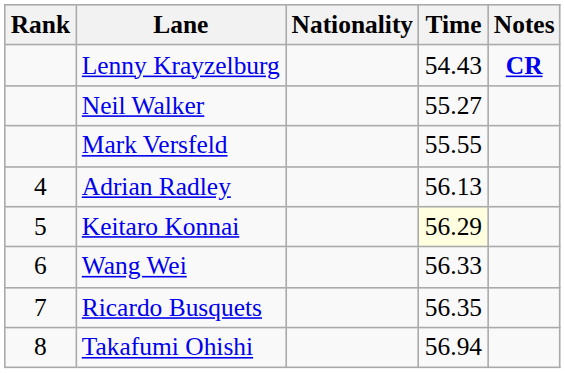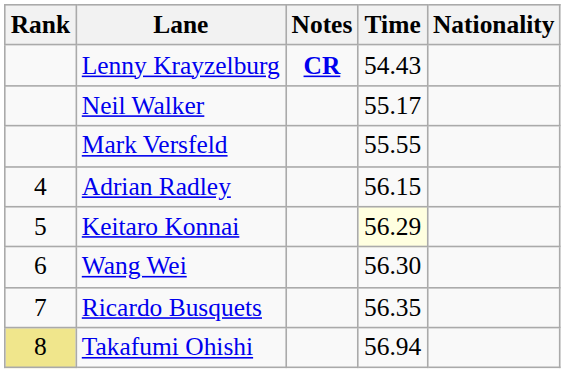columns swapped: Nationality <-> Notes
Neil Walker | Time: 55.27 -> 55.17
Adrian Radley | Time: 56.13 -> 56.15
Wang Wei | Time: 56.33 -> 56.30
Takafumi Ohishi | Rank: no background -> khaki background
